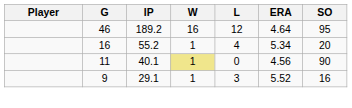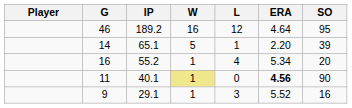+ row: 14 | 65.1 | 5 | 1 | 2.20 | 39
11 | ERA: normal -> bold
